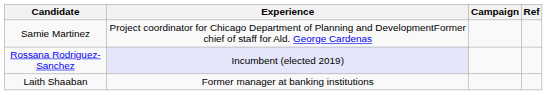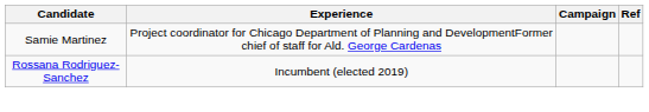Rossana Rodriguez-Sanchez | Experience: lavender background -> no background
- row: Laith Shaaban | Former manager at banking institutions
